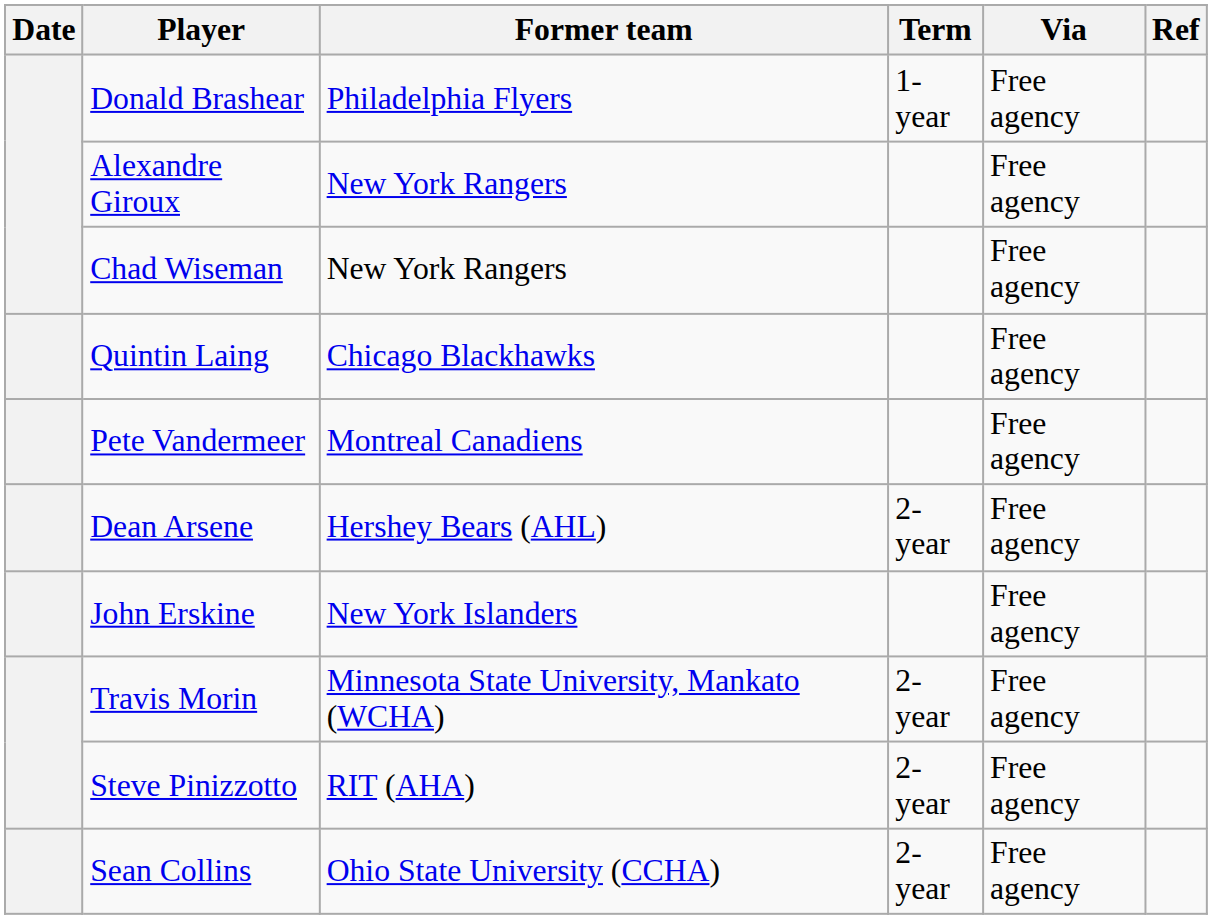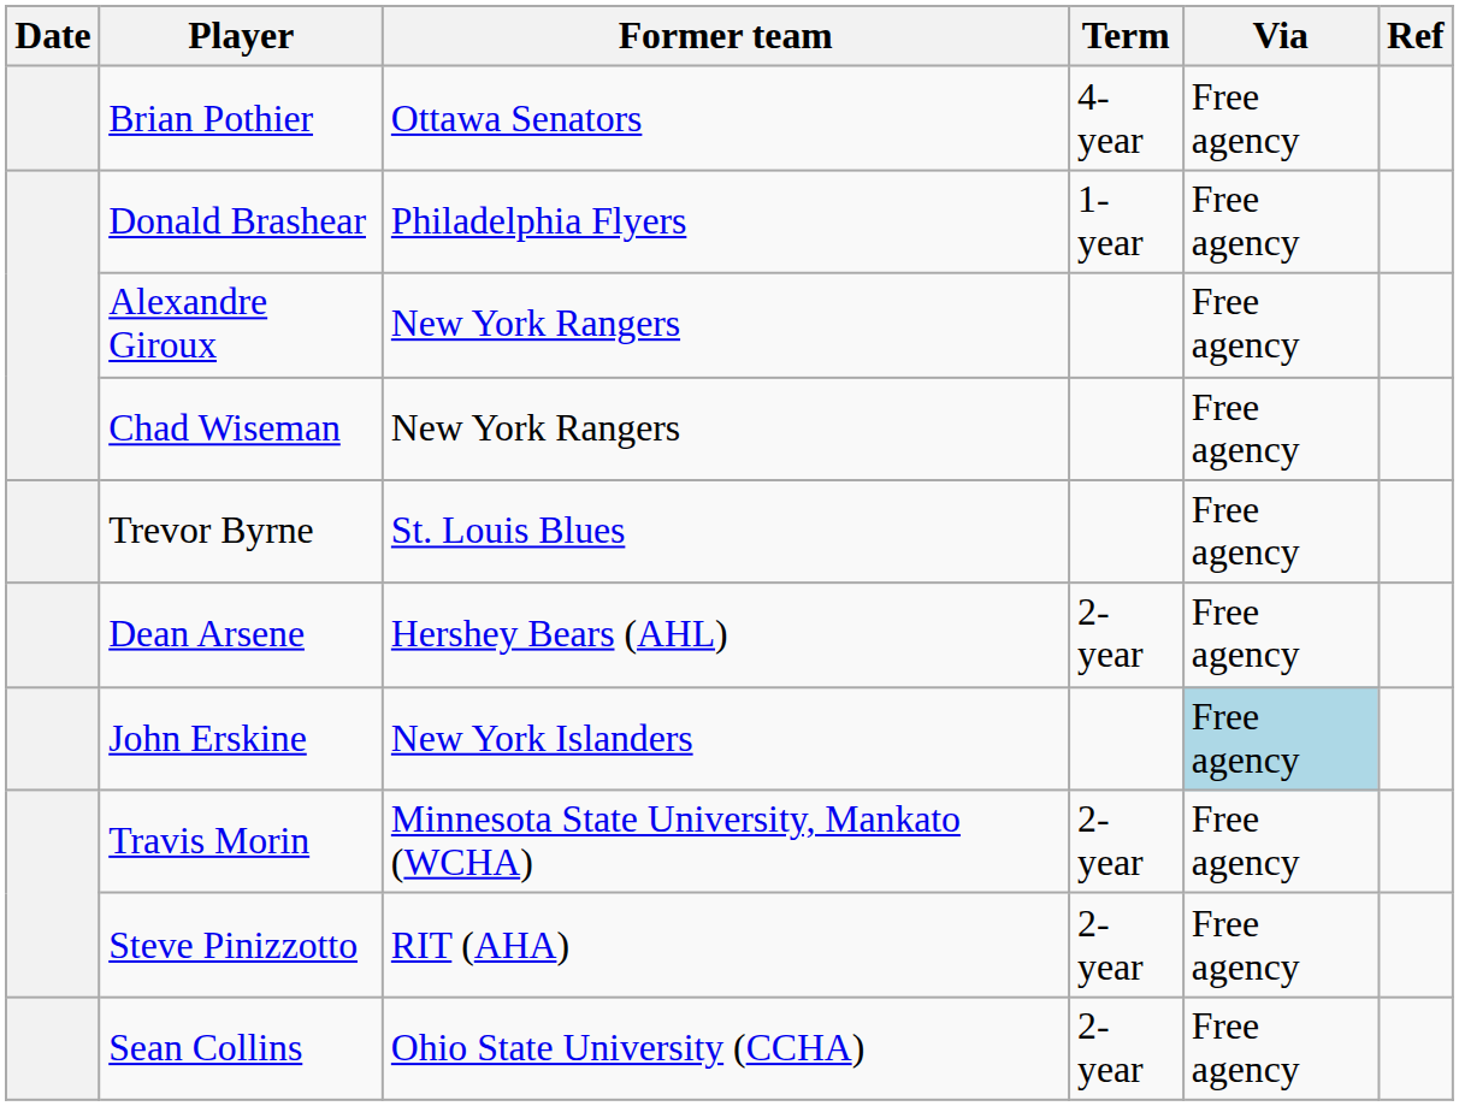+ row: Brian Pothier | Ottawa Senators | 4-year | Free agency
- row: Quintin Laing | Chicago Blackhawks | Free agency
- row: Pete Vandermeer | Montreal Canadiens | Free agency
+ row: Trevor Byrne | St. Louis Blues | Free agency
John Erskine | Via: no background -> lightblue background
